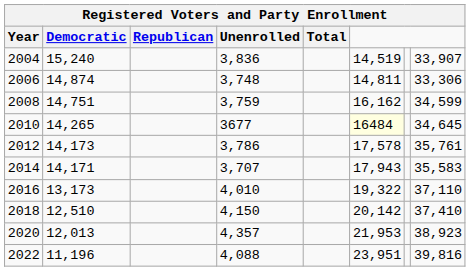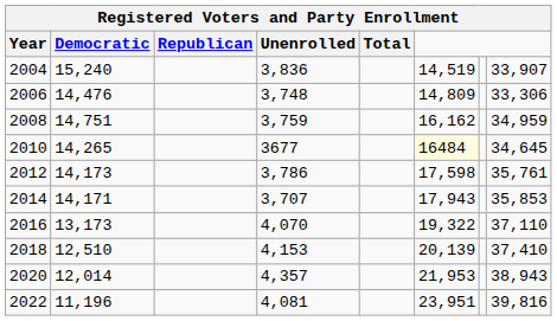2006 | Democratic: 14,874 -> 14,476
2006 | column 6: 14,811 -> 14,809
2008 | column 8: 34,599 -> 34,959
2012 | column 6: 17,578 -> 17,598
2014 | column 8: 35,583 -> 35,853
2016 | Unenrolled: 4,010 -> 4,070
2018 | Unenrolled: 4,150 -> 4,153
2018 | column 6: 20,142 -> 20,139
2020 | Democratic: 12,013 -> 12,014
2020 | column 8: 38,923 -> 38,943
2022 | Unenrolled: 4,088 -> 4,081
